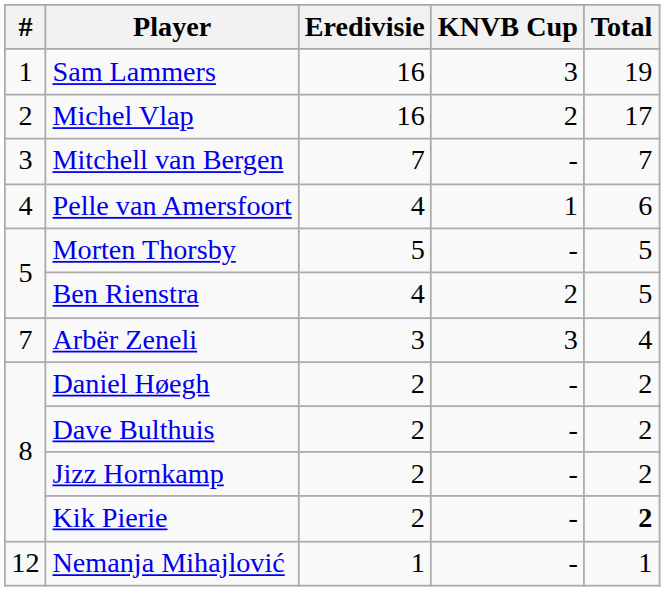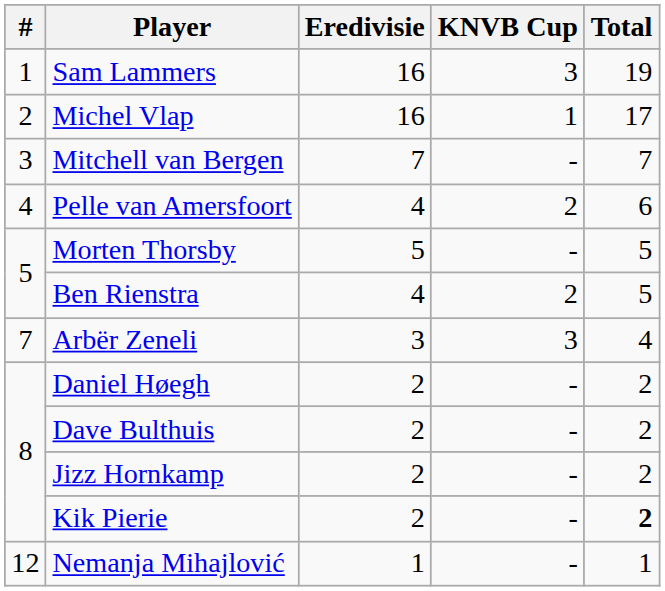Michel Vlap | KNVB Cup: 2 -> 1
Pelle van Amersfoort | KNVB Cup: 1 -> 2
